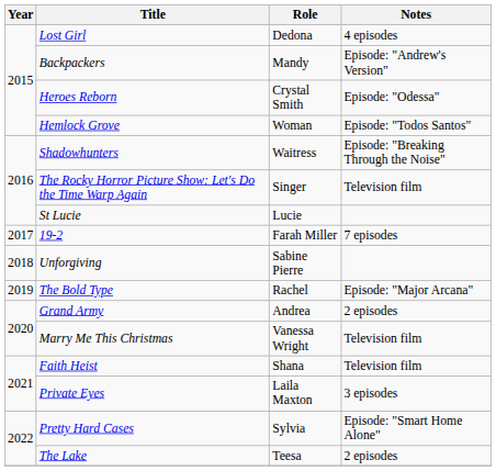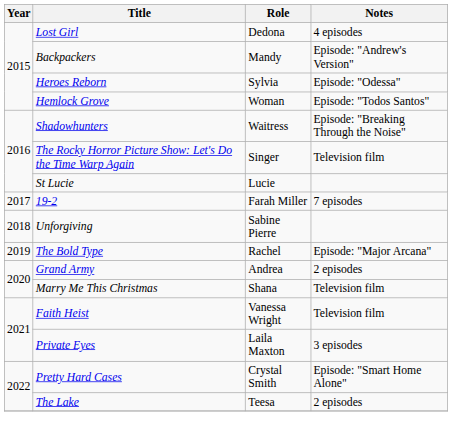Heroes Reborn | Role: Crystal Smith -> Sylvia
Marry Me This Christmas | Role: Vanessa Wright -> Shana
Faith Heist | Role: Shana -> Vanessa Wright
Pretty Hard Cases | Role: Sylvia -> Crystal Smith
